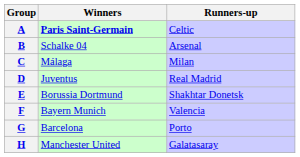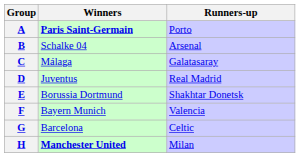A | Runners-up: Celtic -> Porto
C | Runners-up: Milan -> Galatasaray
G | Runners-up: Porto -> Celtic
H | Winners: normal -> bold
H | Runners-up: Galatasaray -> Milan
